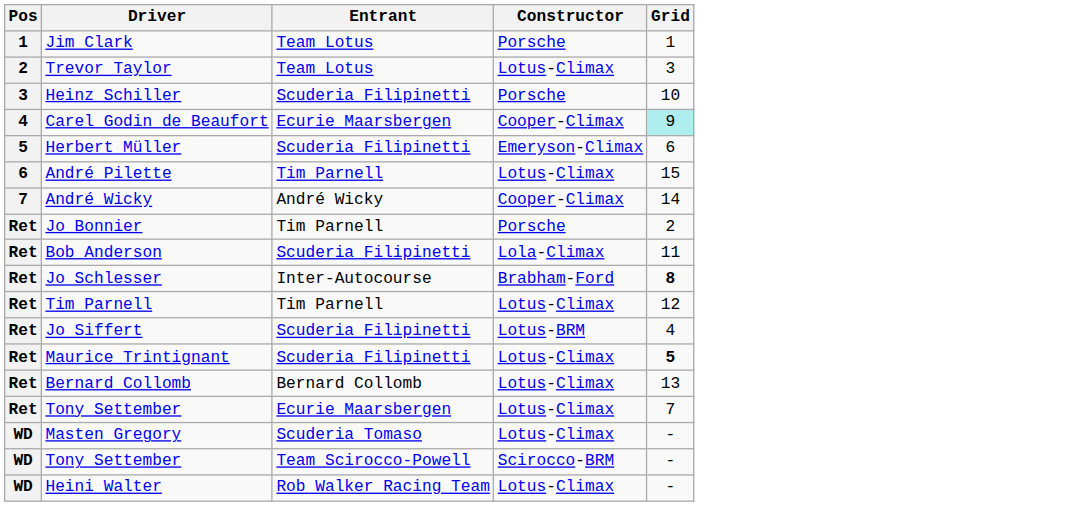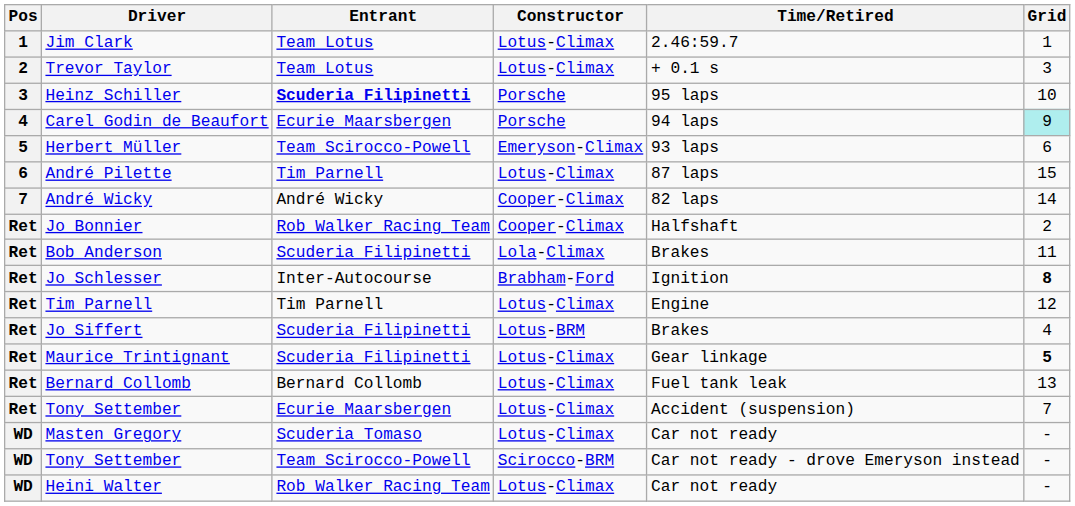+ column: Time/Retired | 2.46:59.7 | + 0.1 s | 95 laps | 94 laps | 93 laps | 87 laps | 82 laps | Halfshaft | Brakes | Ignition | Engine | Brakes | Gear linkage | Fuel tank leak | Accident (suspension) | Car not ready | Car not ready - drove Emeryson instead | Car not ready
Jim Clark | Constructor: Porsche -> Lotus-Climax
Heinz Schiller | Entrant: normal -> bold
Carel Godin de Beaufort | Constructor: Cooper-Climax -> Porsche
Herbert Müller | Entrant: Scuderia Filipinetti -> Team Scirocco-Powell
Jo Bonnier | Entrant: Tim Parnell -> Rob Walker Racing Team
Jo Bonnier | Constructor: Porsche -> Cooper-Climax
